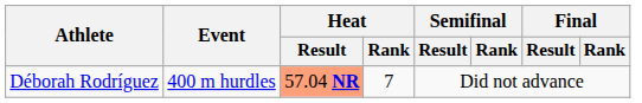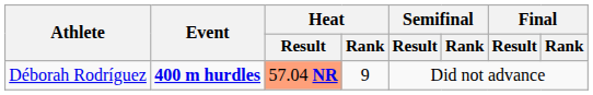Déborah Rodríguez | Event: normal -> bold
Déborah Rodríguez | Heat / Rank: 7 -> 9
